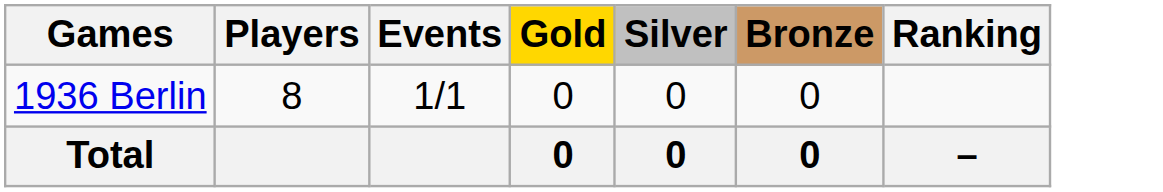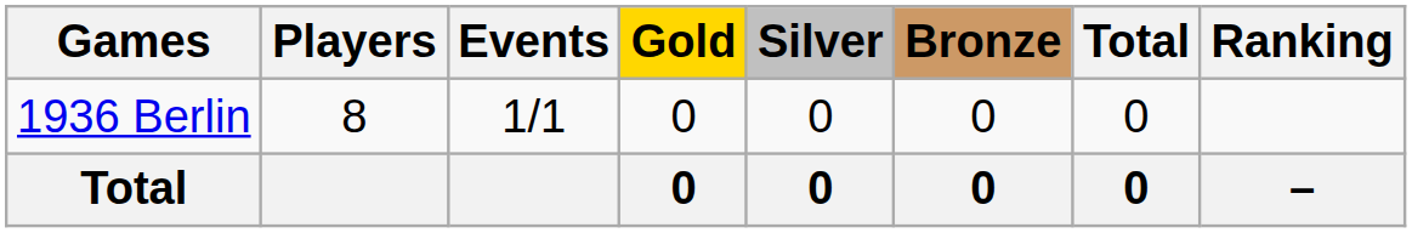+ column: Total | 0 | 0
